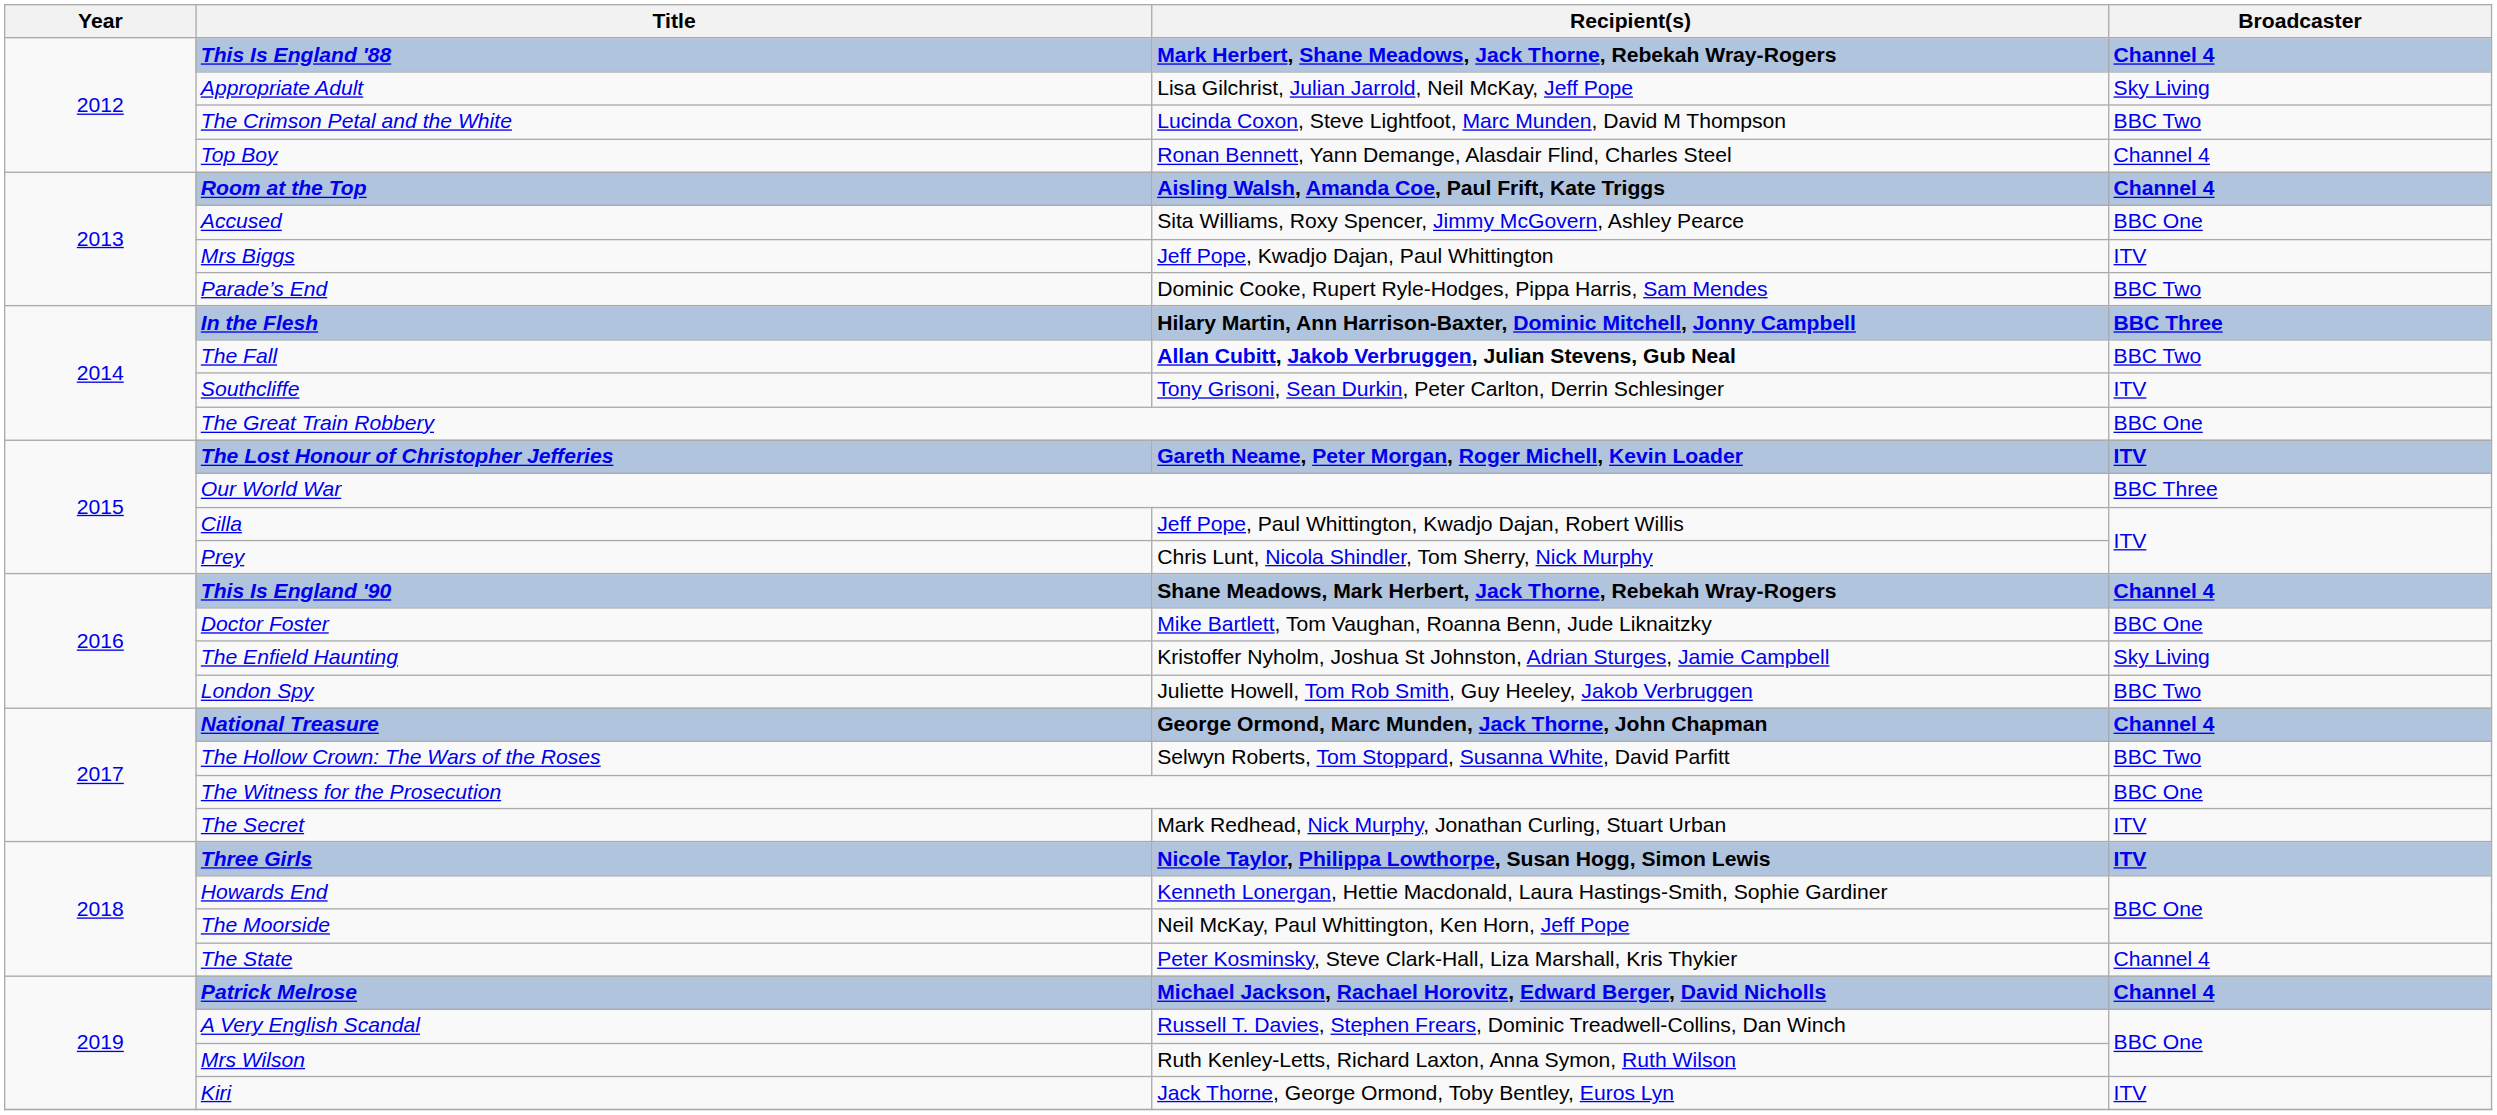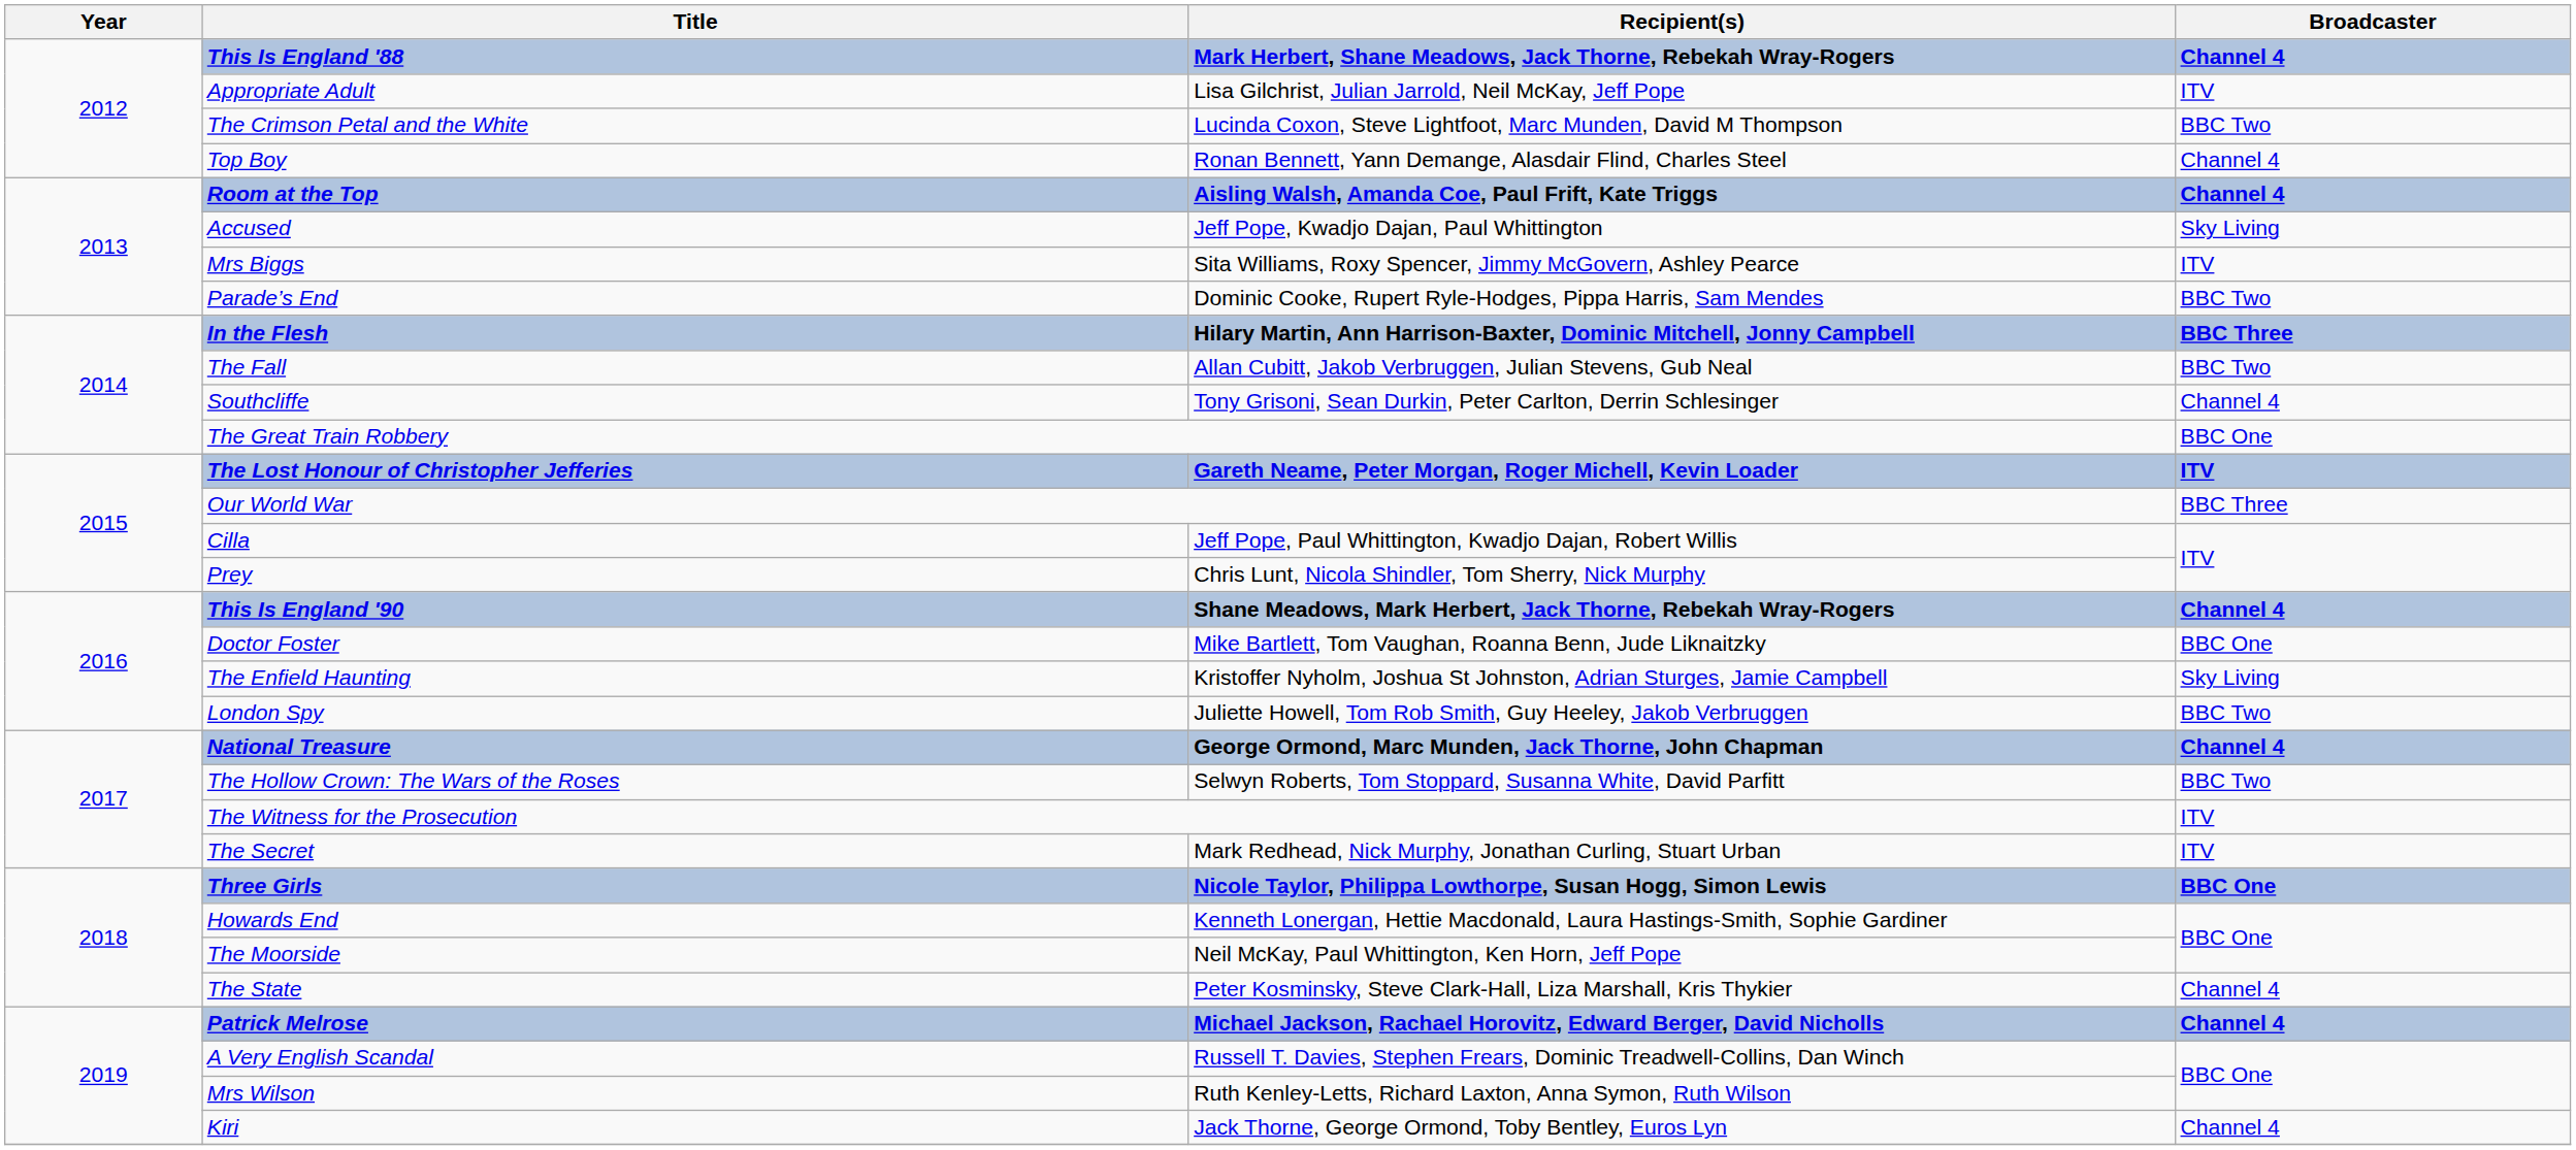Appropriate Adult | Broadcaster: Sky Living -> ITV
Accused | Recipient(s): Sita Williams, Roxy Spencer, Jimmy McGovern, Ashley Pearce -> Jeff Pope, Kwadjo Dajan, Paul Whittington
Accused | Broadcaster: BBC One -> Sky Living
Mrs Biggs | Recipient(s): Jeff Pope, Kwadjo Dajan, Paul Whittington -> Sita Williams, Roxy Spencer, Jimmy McGovern, Ashley Pearce
The Fall | Recipient(s): bold -> normal
Southcliffe | Broadcaster: ITV -> Channel 4
The Witness for the Prosecution | Broadcaster: BBC One -> ITV
Three Girls | Broadcaster: ITV -> BBC One
Kiri | Broadcaster: ITV -> Channel 4
